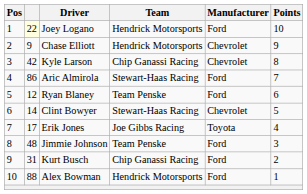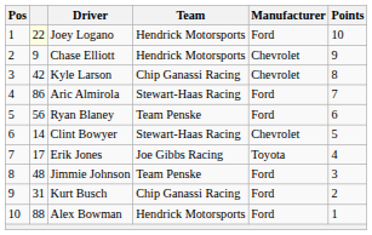Ryan Blaney | column 2: 12 -> 56
